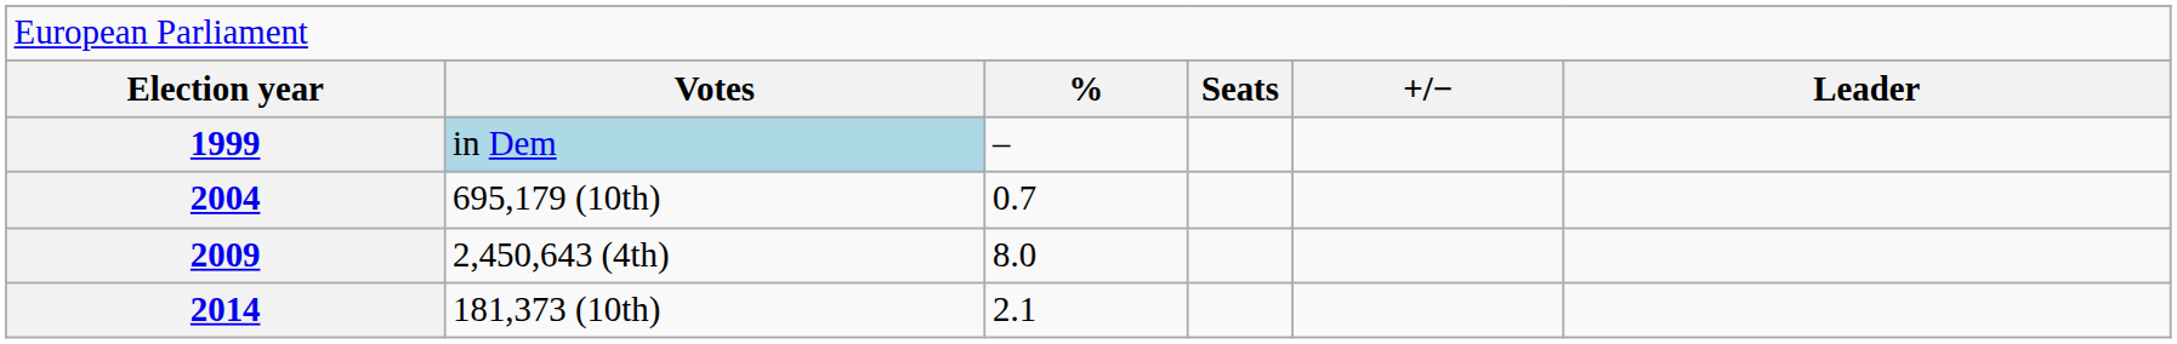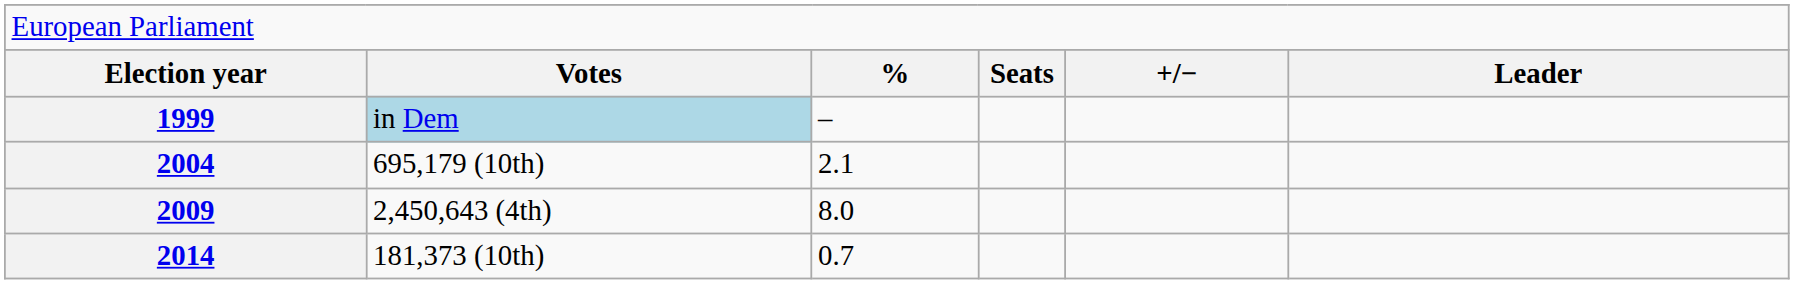2004 | column 3: 0.7 -> 2.1
2014 | column 3: 2.1 -> 0.7
